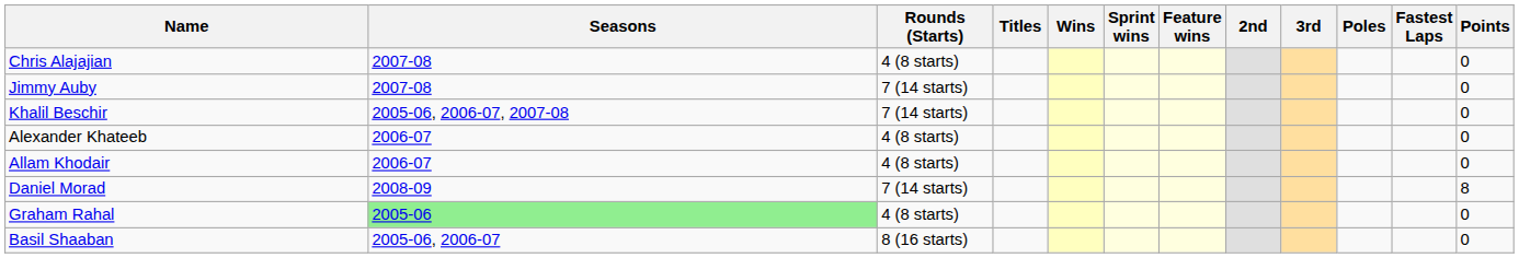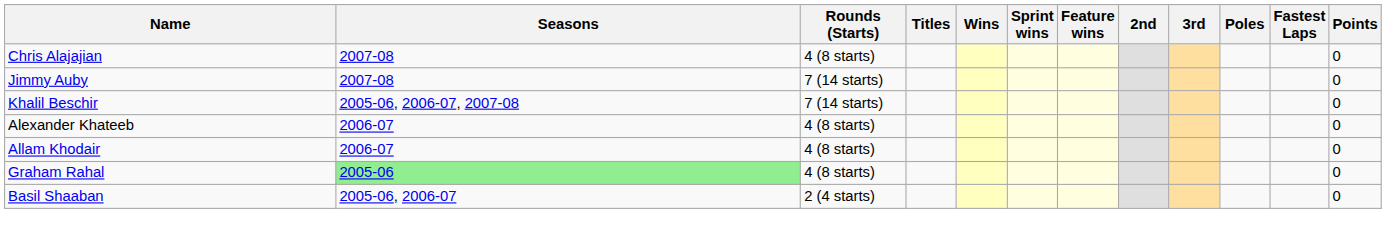- row: Daniel Morad | 2008-09 | 7 (14 starts) | 8
Basil Shaaban | Rounds (Starts): 8 (16 starts) -> 2 (4 starts)
